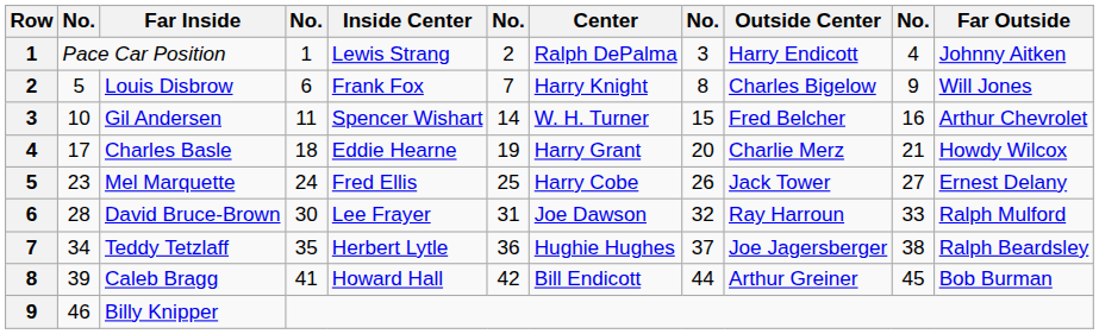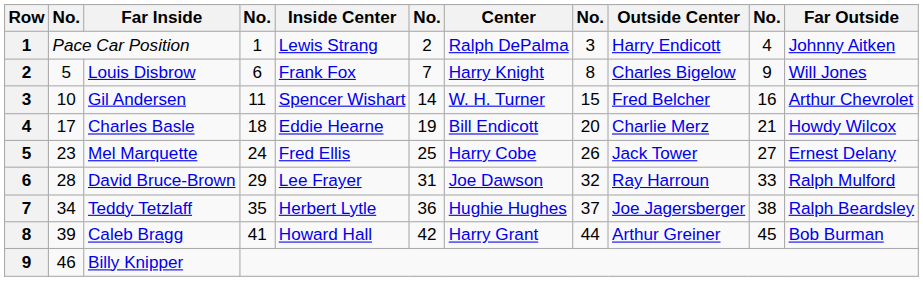Charles Basle | Center: Harry Grant -> Bill Endicott
David Bruce-Brown | column 4: 30 -> 29
Caleb Bragg | Center: Bill Endicott -> Harry Grant
